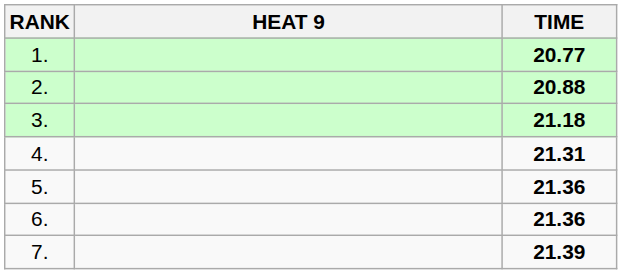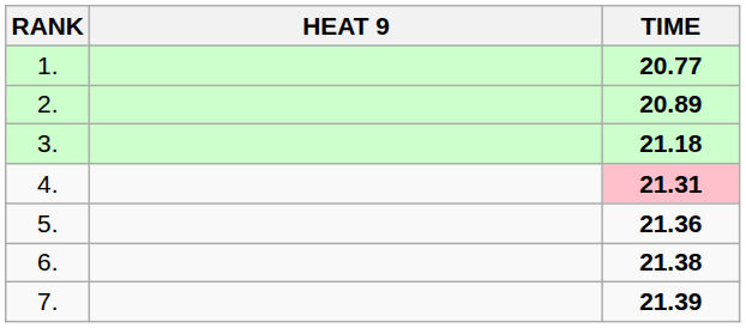2. | TIME: 20.88 -> 20.89
4. | TIME: no background -> pink background
6. | TIME: 21.36 -> 21.38
